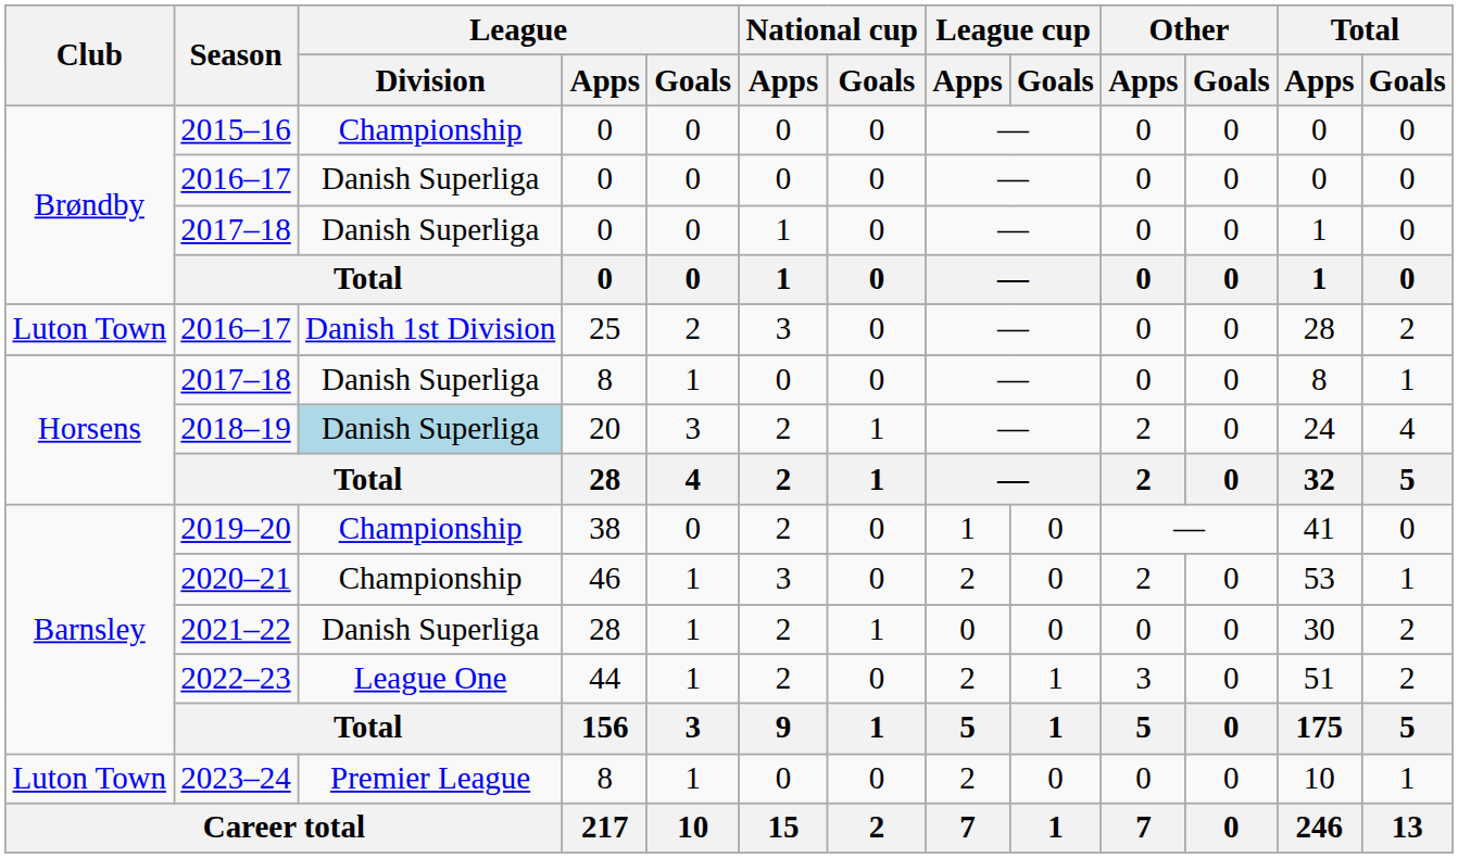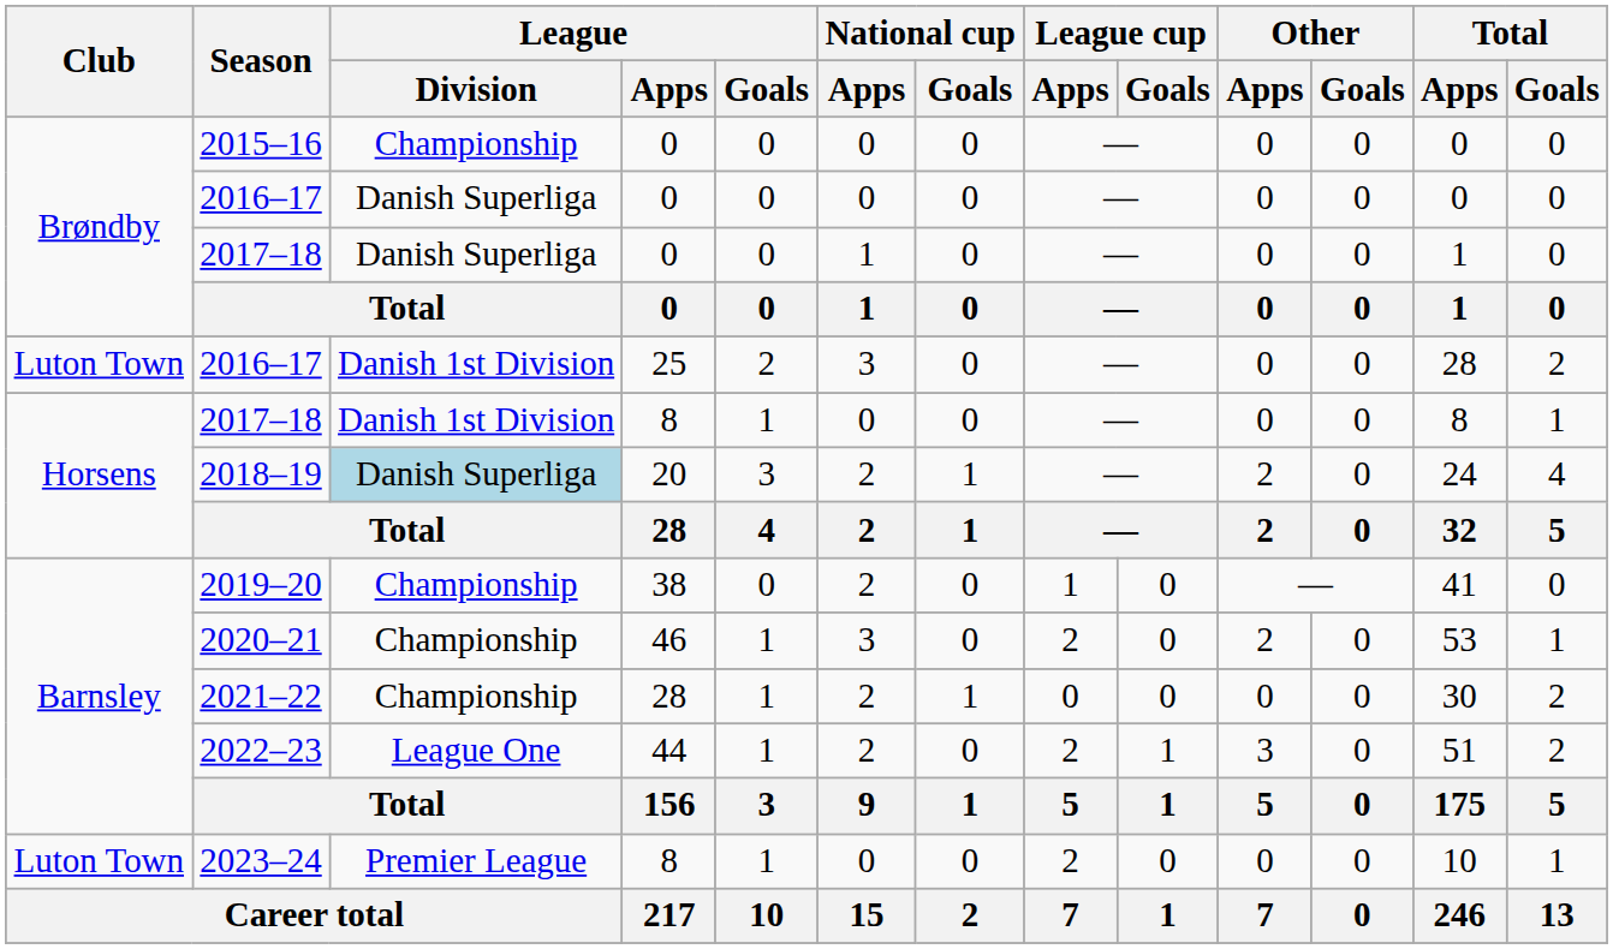2017–18 / 8 | League / Division: Danish Superliga -> Danish 1st Division
2021–22 | League / Division: Danish Superliga -> Championship
